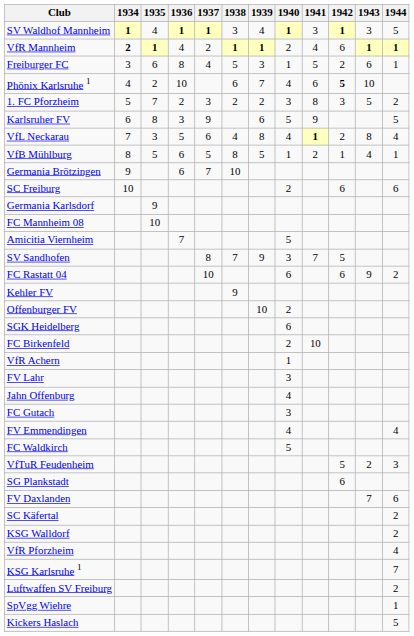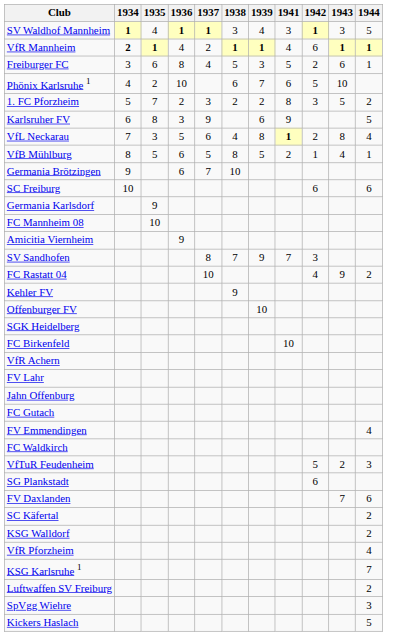- column: 1940 | 1 | 2 | 1 | 4 | 3 | 5 | 4 | 1 | 2 | 5 | 3 | 6 | 2 | 6 | 2 | 1 | 3 | 4 | 3 | 4 | 5
Phönix Karlsruhe 1 | 1942: bold -> normal
Amicitia Viernheim | 1936: 7 -> 9
SV Sandhofen | 1942: 5 -> 3
FC Rastatt 04 | 1942: 6 -> 4
SpVgg Wiehre | 1944: 1 -> 3
